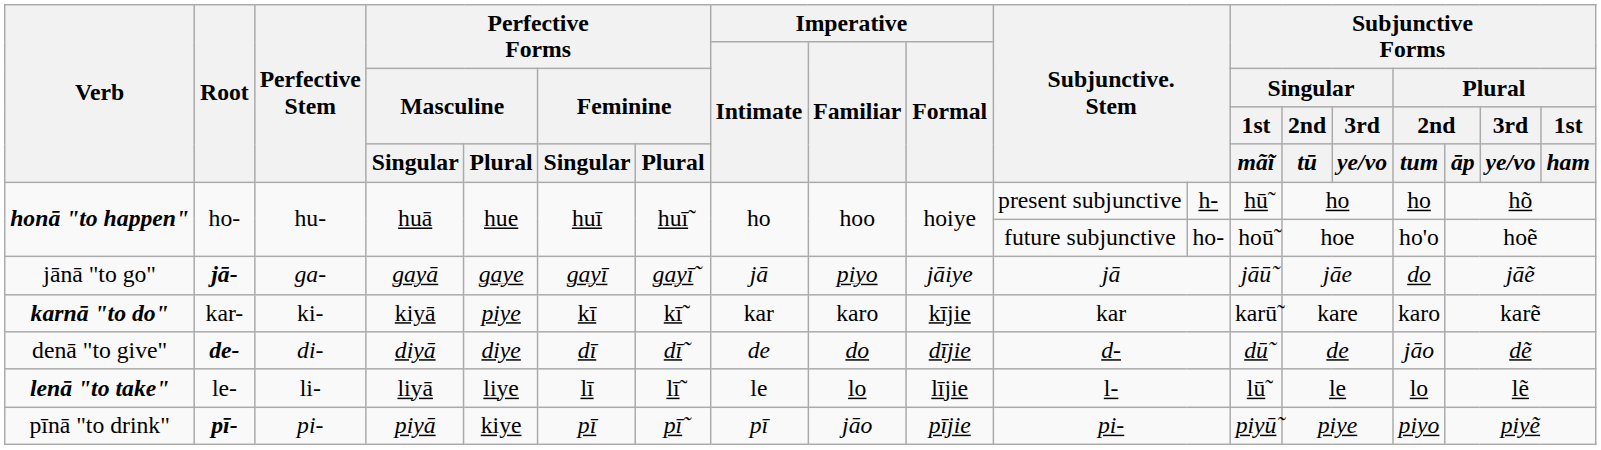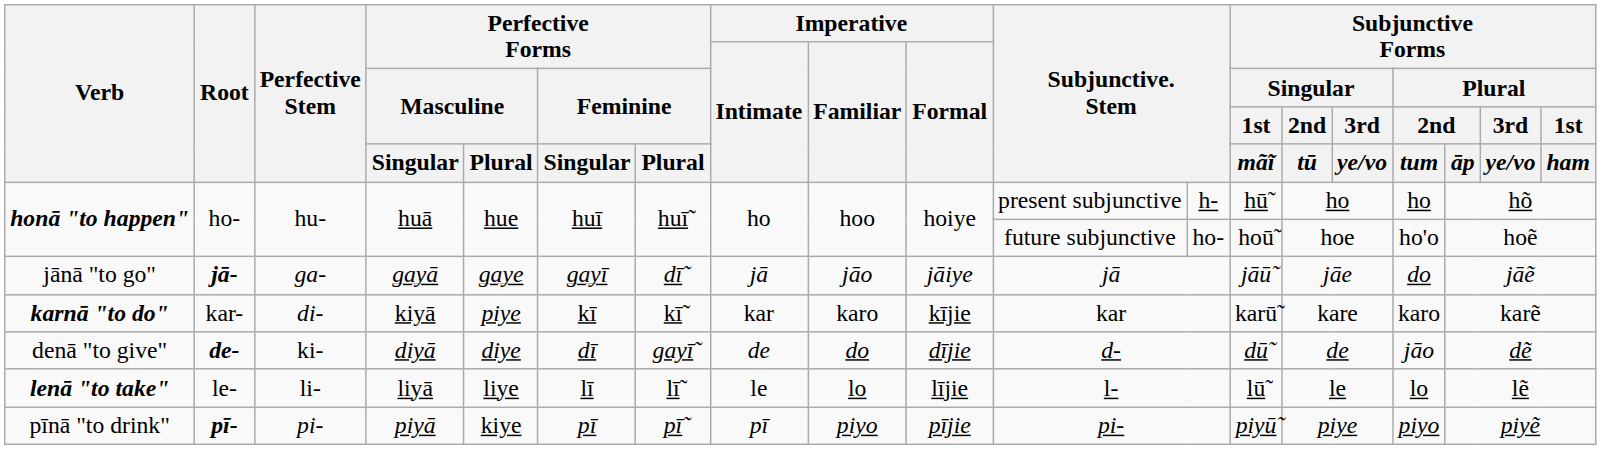jānā "to go" | Perfective Forms / Feminine / Plural: gayī̃ -> dī̃
jānā "to go" | Imperative / Familiar: piyo -> jāo
karnā "to do" | Perfective Stem: ki- -> di-
denā "to give" | Perfective Stem: di- -> ki-
denā "to give" | Perfective Forms / Feminine / Plural: dī̃ -> gayī̃
pīnā "to drink" | Imperative / Familiar: jāo -> piyo
